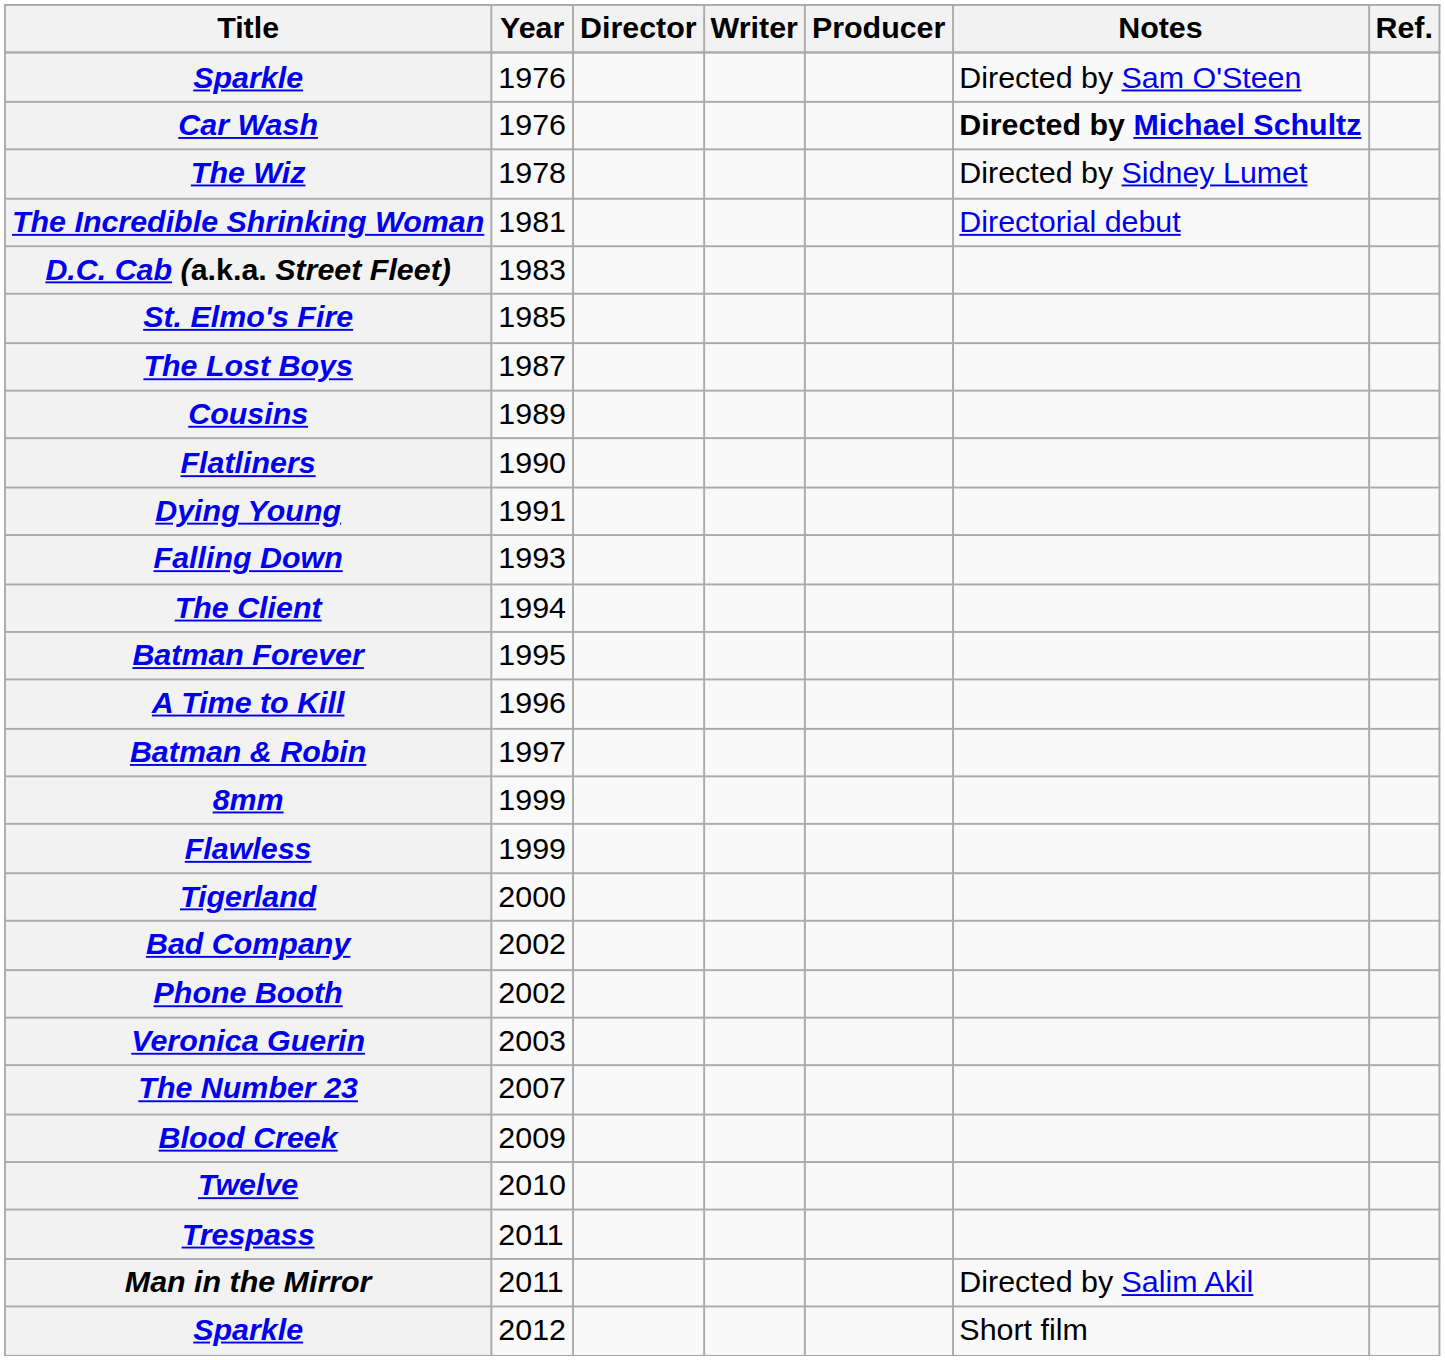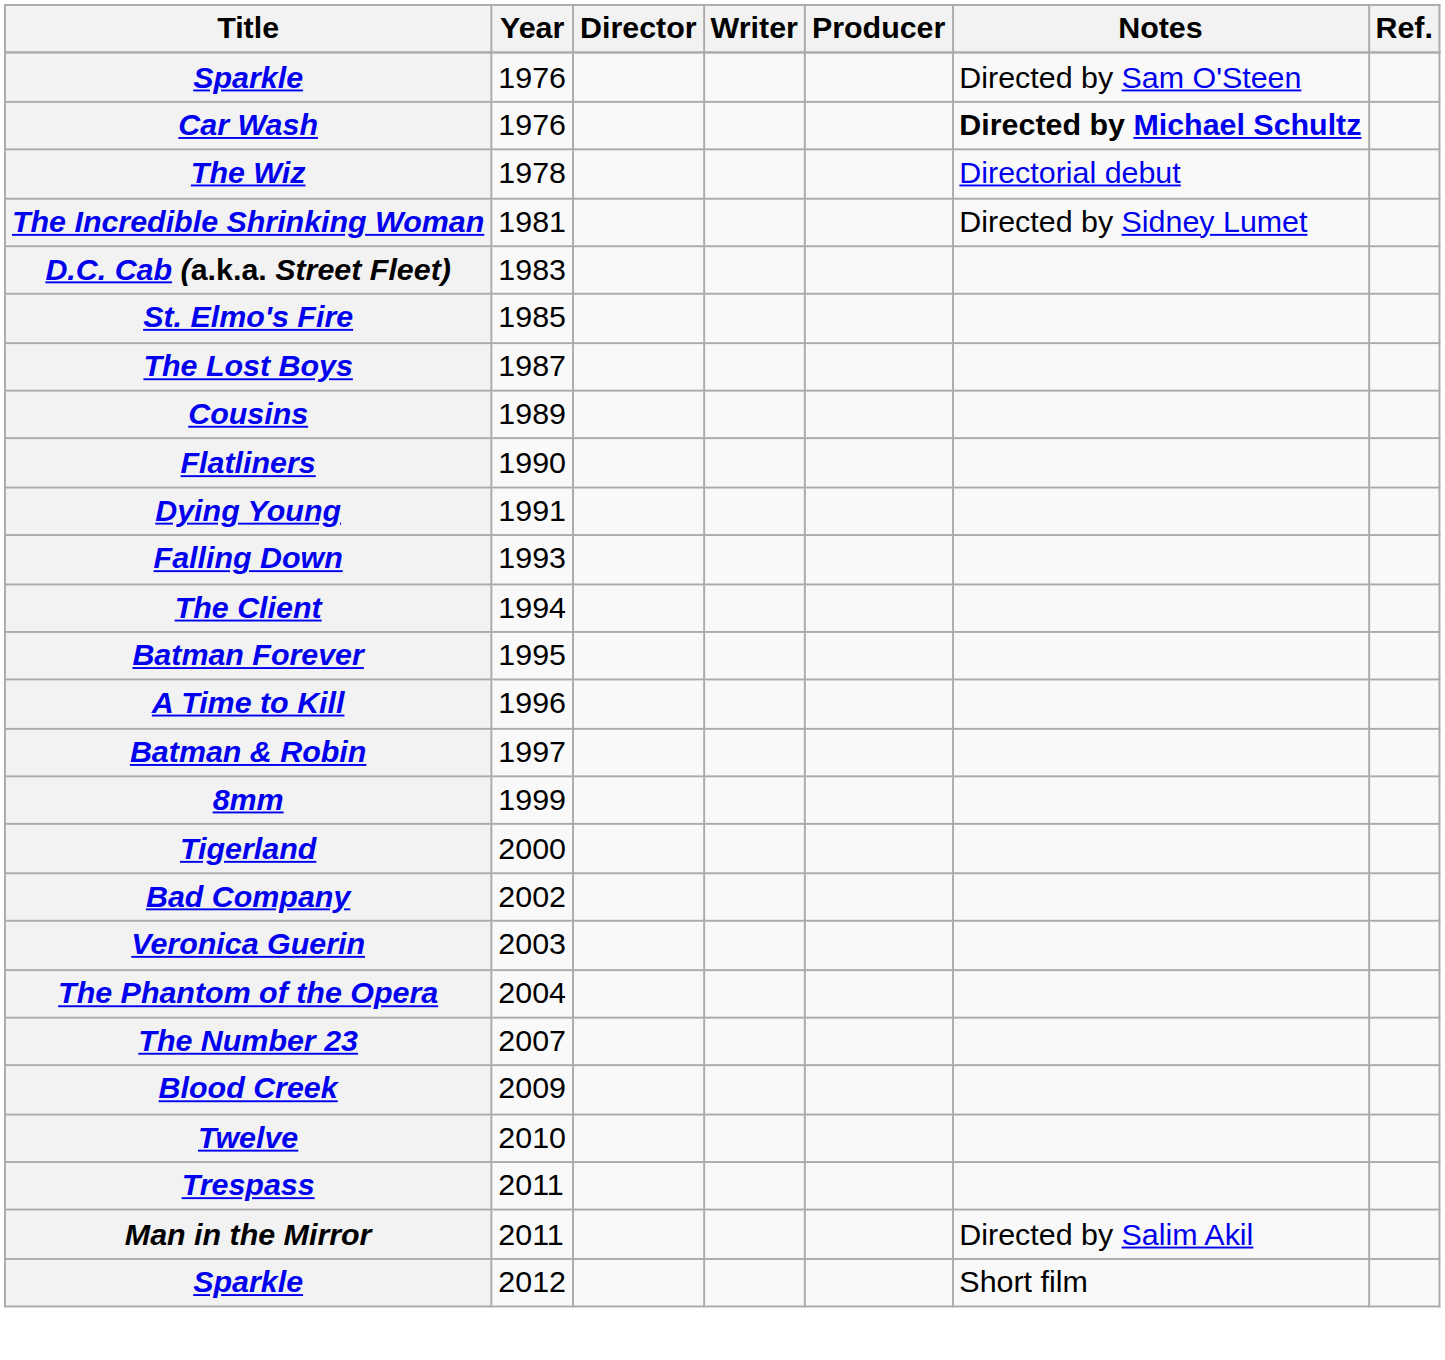The Wiz | Notes: Directed by Sidney Lumet -> Directorial debut
The Incredible Shrinking Woman | Notes: Directorial debut -> Directed by Sidney Lumet
- row: Flawless | 1999
- row: Phone Booth | 2002
+ row: The Phantom of the Opera | 2004
